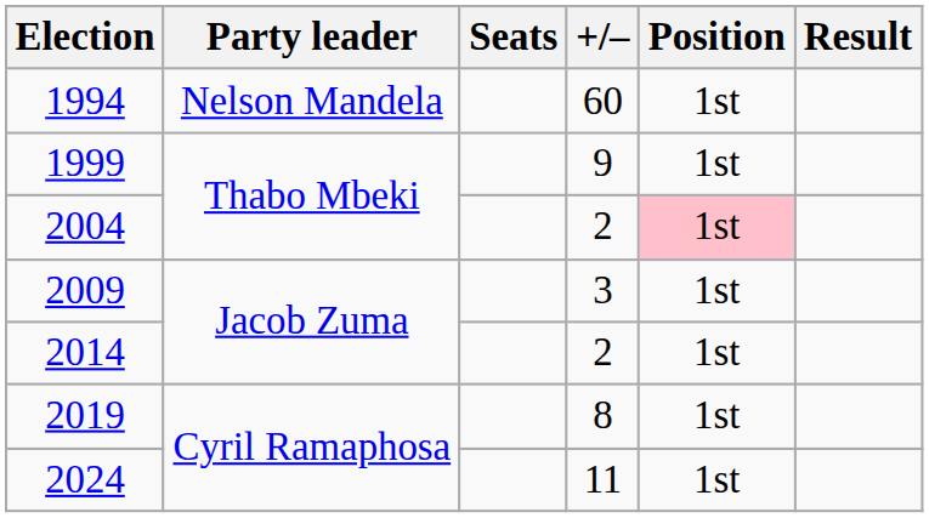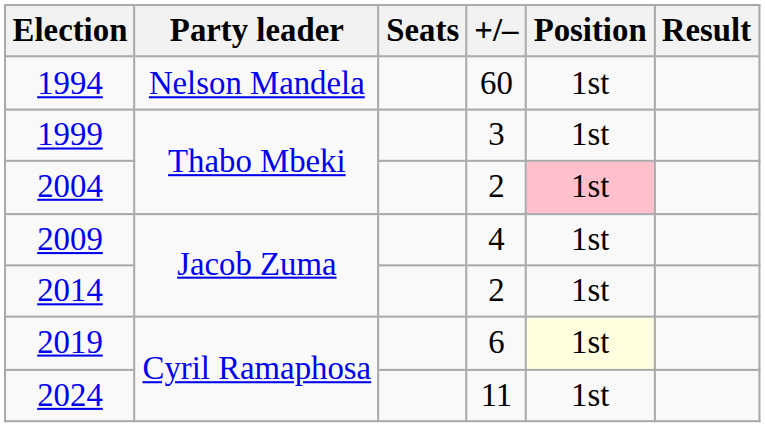1999 | +/–: 9 -> 3
2009 | +/–: 3 -> 4
2019 | +/–: 8 -> 6
2019 | Position: no background -> lightyellow background
